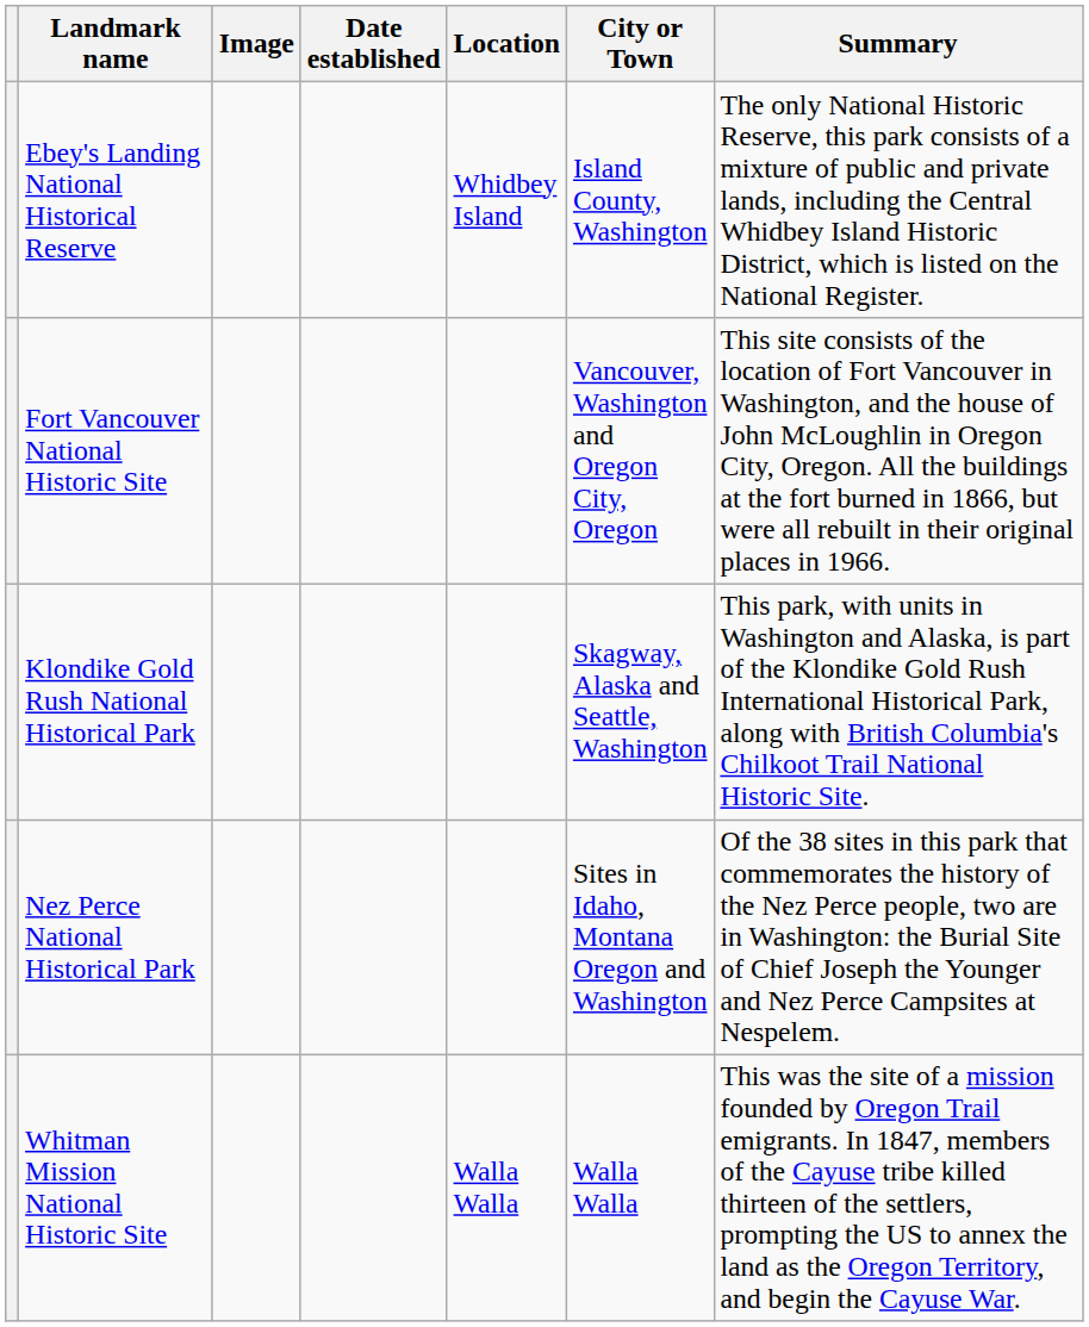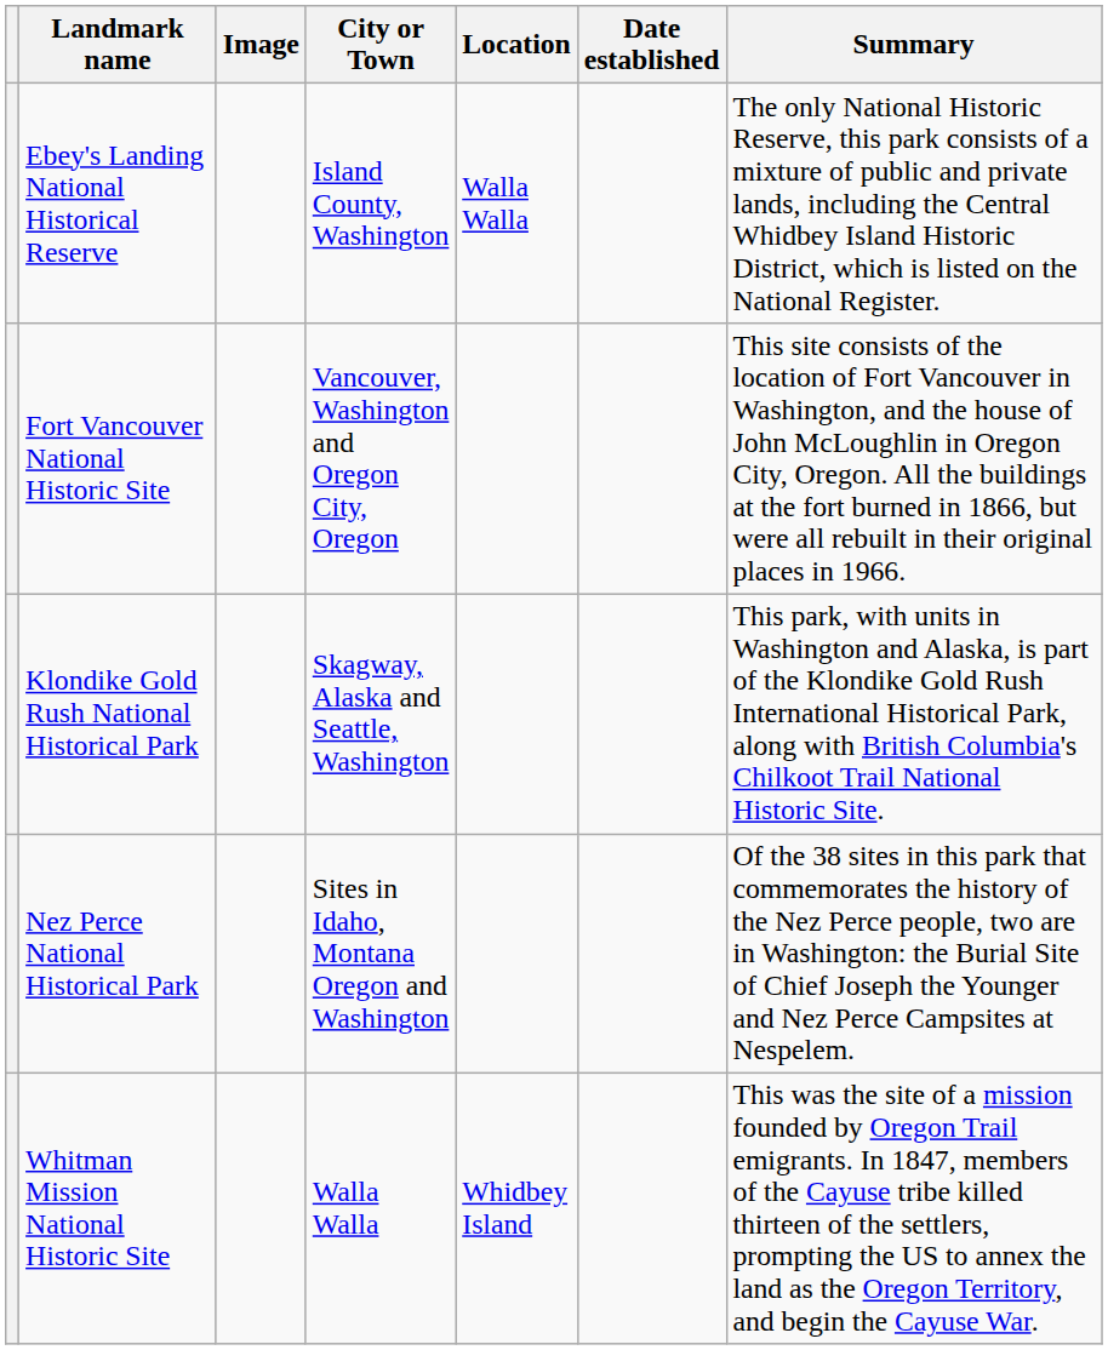columns swapped: Date established <-> City or Town
Ebey's Landing National Historical Reserve | Location: Whidbey Island -> Walla Walla
Whitman Mission National Historic Site | Location: Walla Walla -> Whidbey Island
